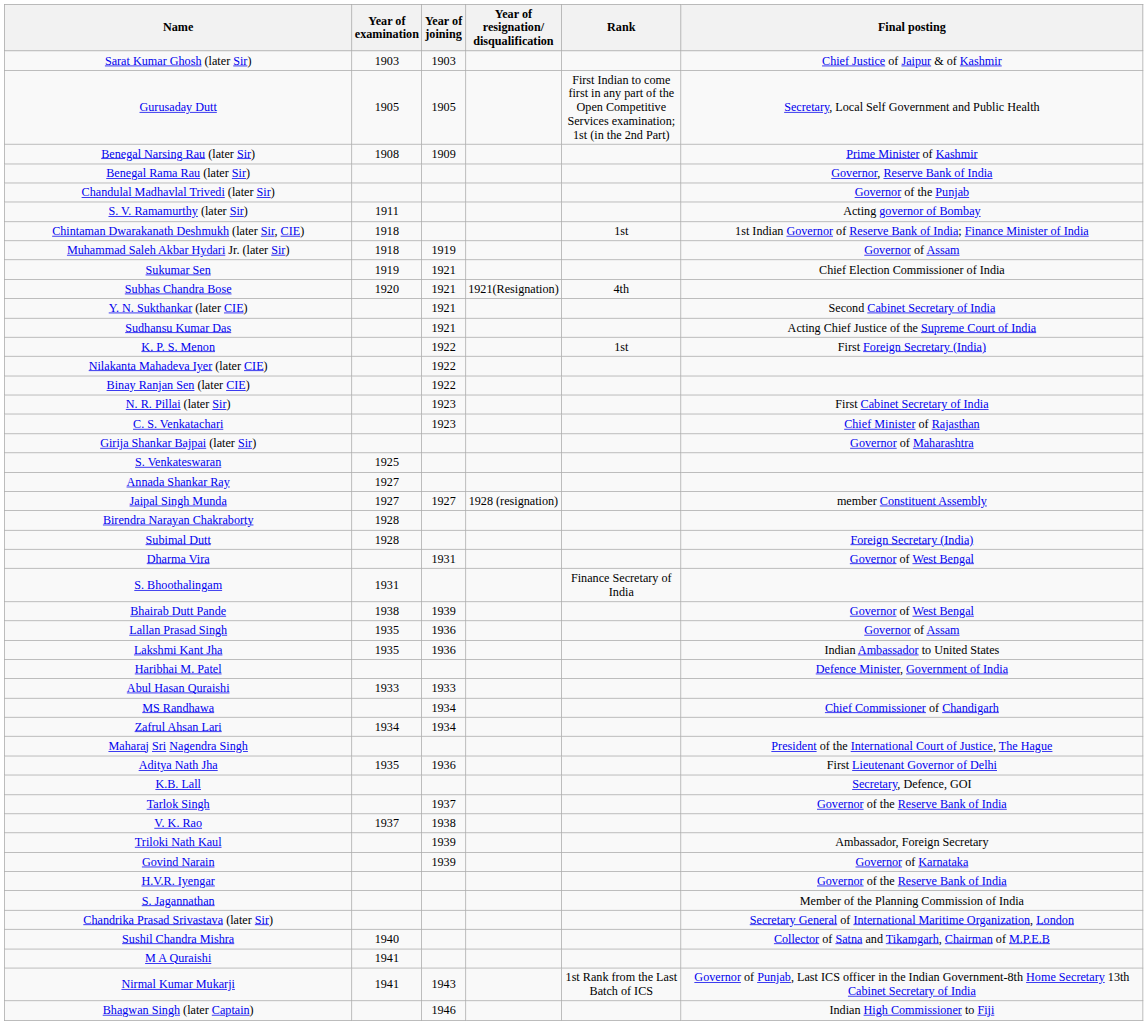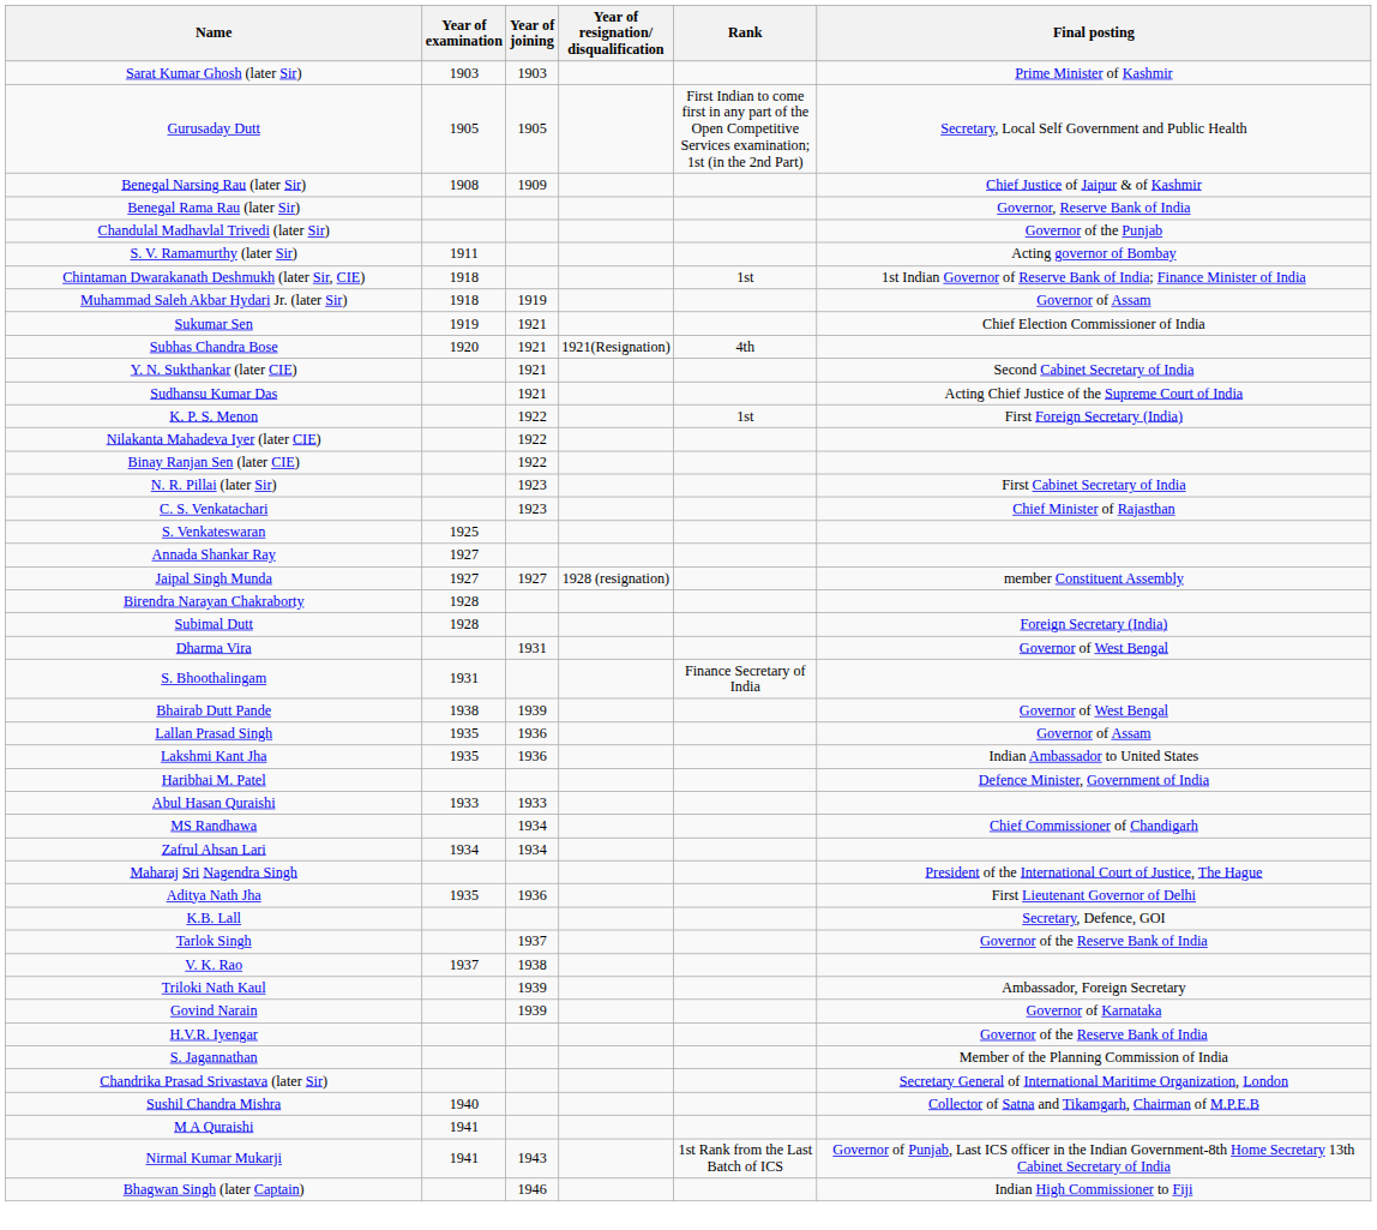Sarat Kumar Ghosh (later Sir) | Final posting: Chief Justice of Jaipur & of Kashmir -> Prime Minister of Kashmir
Benegal Narsing Rau (later Sir) | Final posting: Prime Minister of Kashmir -> Chief Justice of Jaipur & of Kashmir
- row: Girija Shankar Bajpai (later Sir) | Governor of Maharashtra
